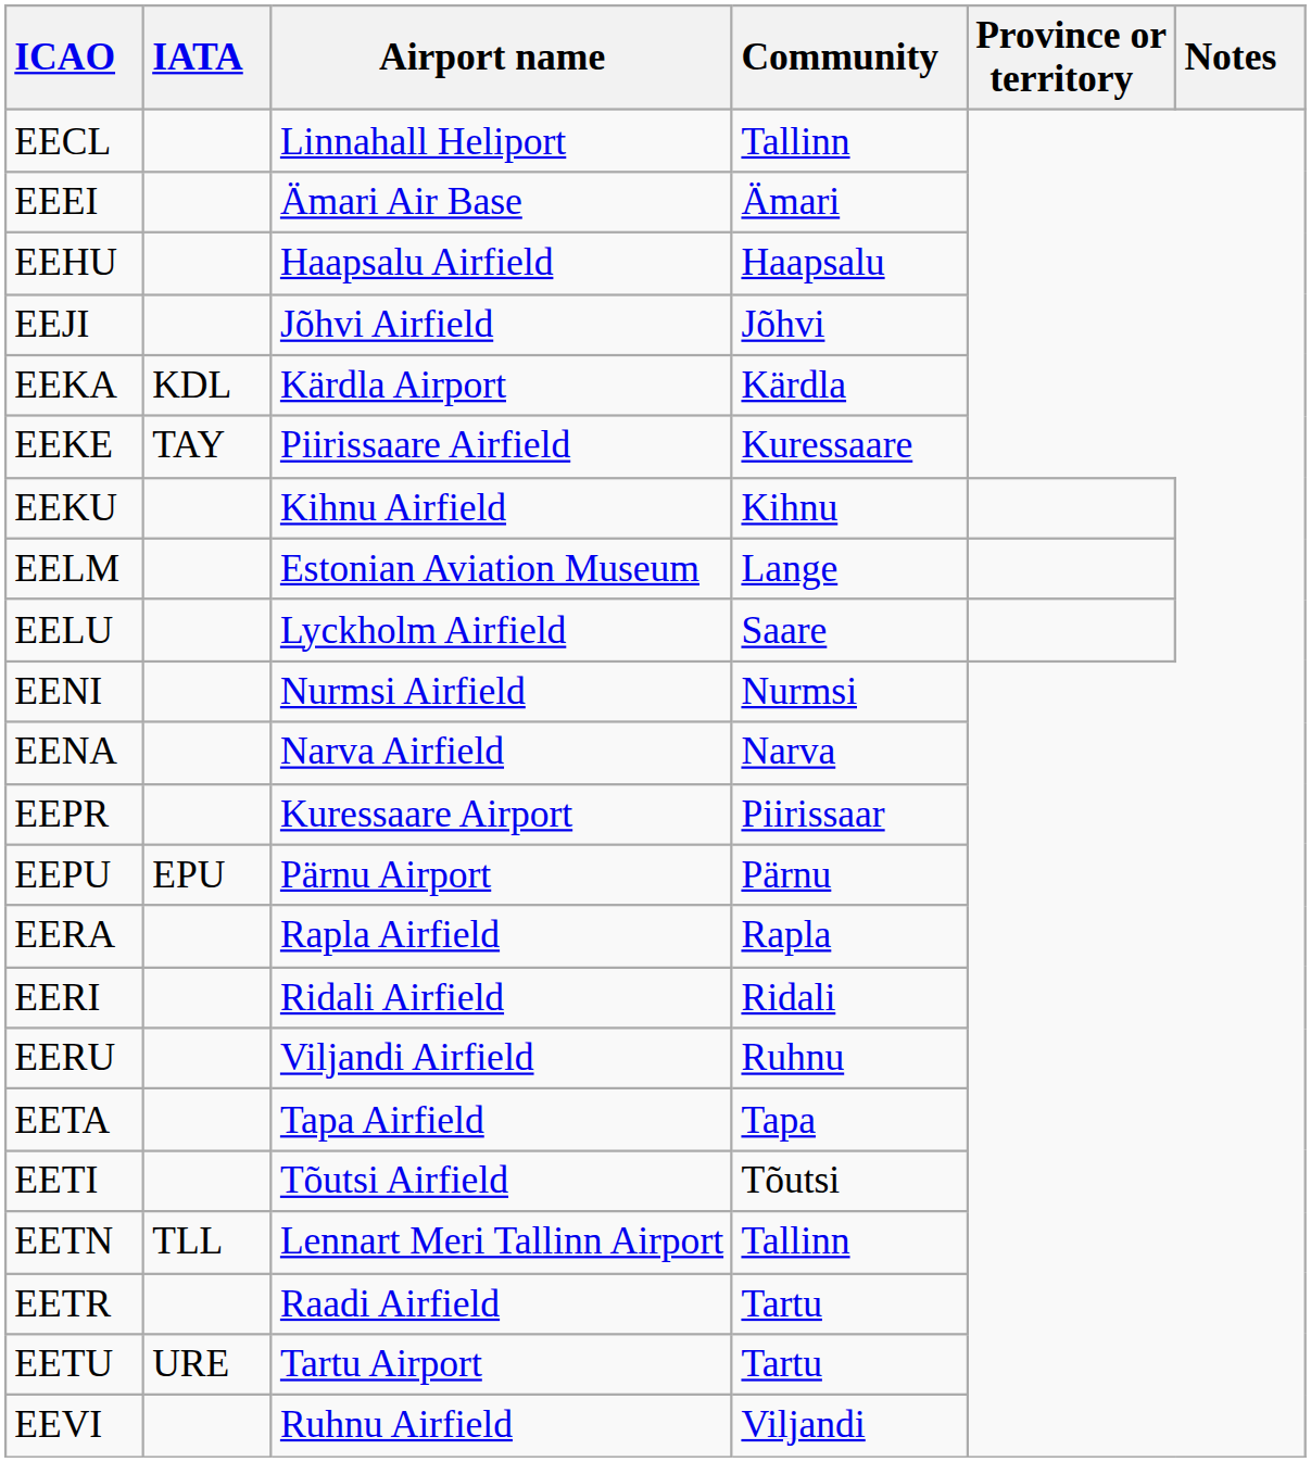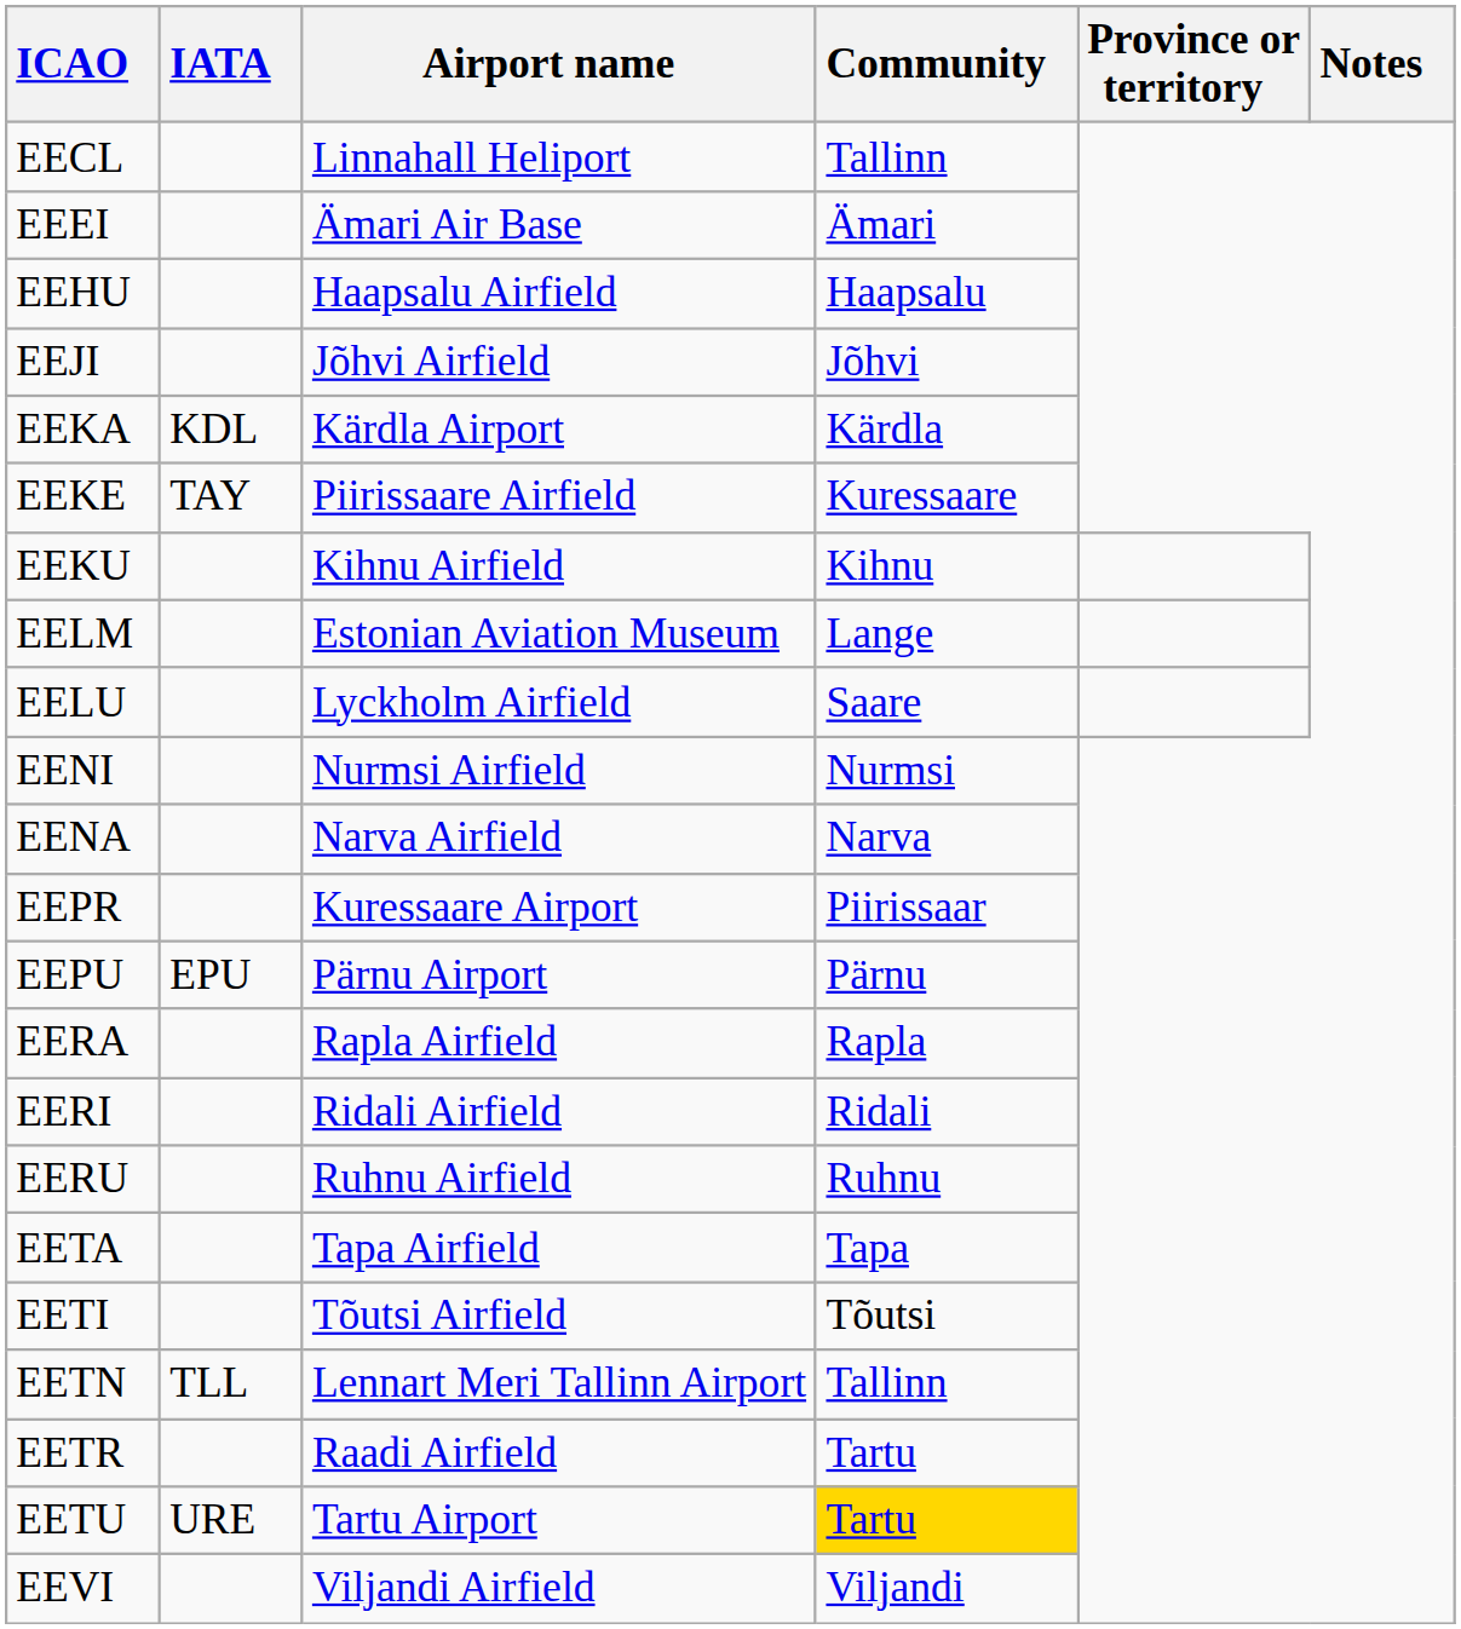EERU | Airport name: Viljandi Airfield -> Ruhnu Airfield
EETU | Community: no background -> gold background
EEVI | Airport name: Ruhnu Airfield -> Viljandi Airfield
